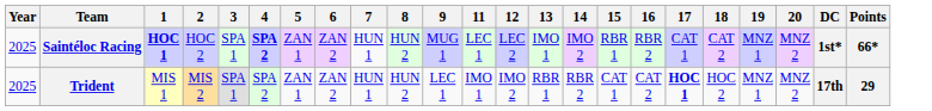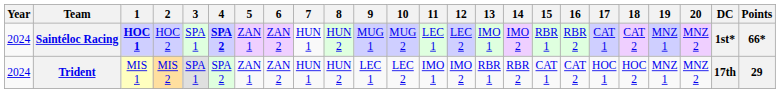+ column: 10 | MUG 2 | LEC 2
Saintéloc Racing | Year: 2025 -> 2024
Trident | Year: 2025 -> 2024
Trident | 17: bold -> normal
